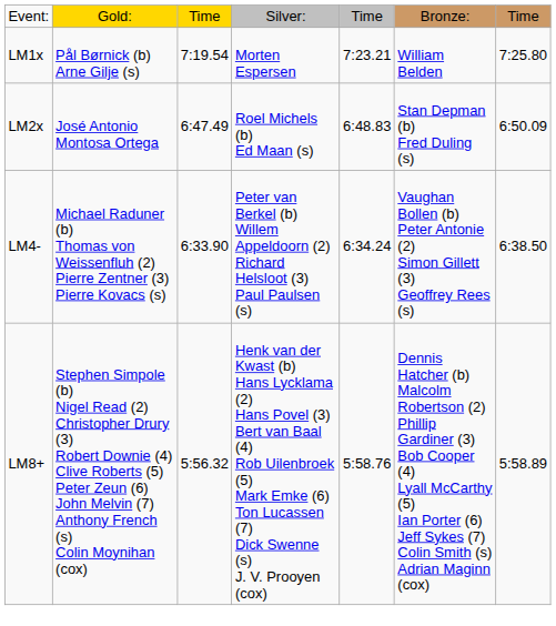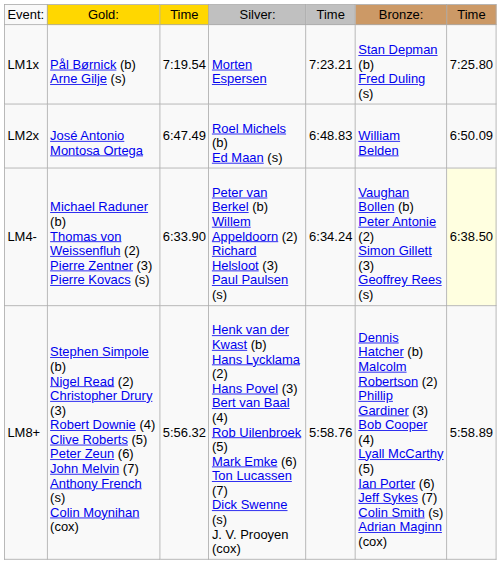LM1x | column 6: William Belden -> Stan Depman (b) Fred Duling (s)
LM2x | column 6: Stan Depman (b) Fred Duling (s) -> William Belden
LM4- | column 7: no background -> lightyellow background
